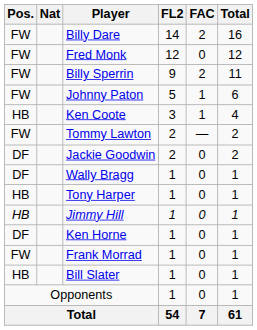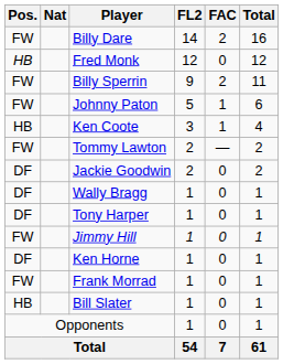Fred Monk | Pos.: FW -> HB
Tony Harper | Pos.: HB -> DF
Jimmy Hill | Pos.: HB -> FW
